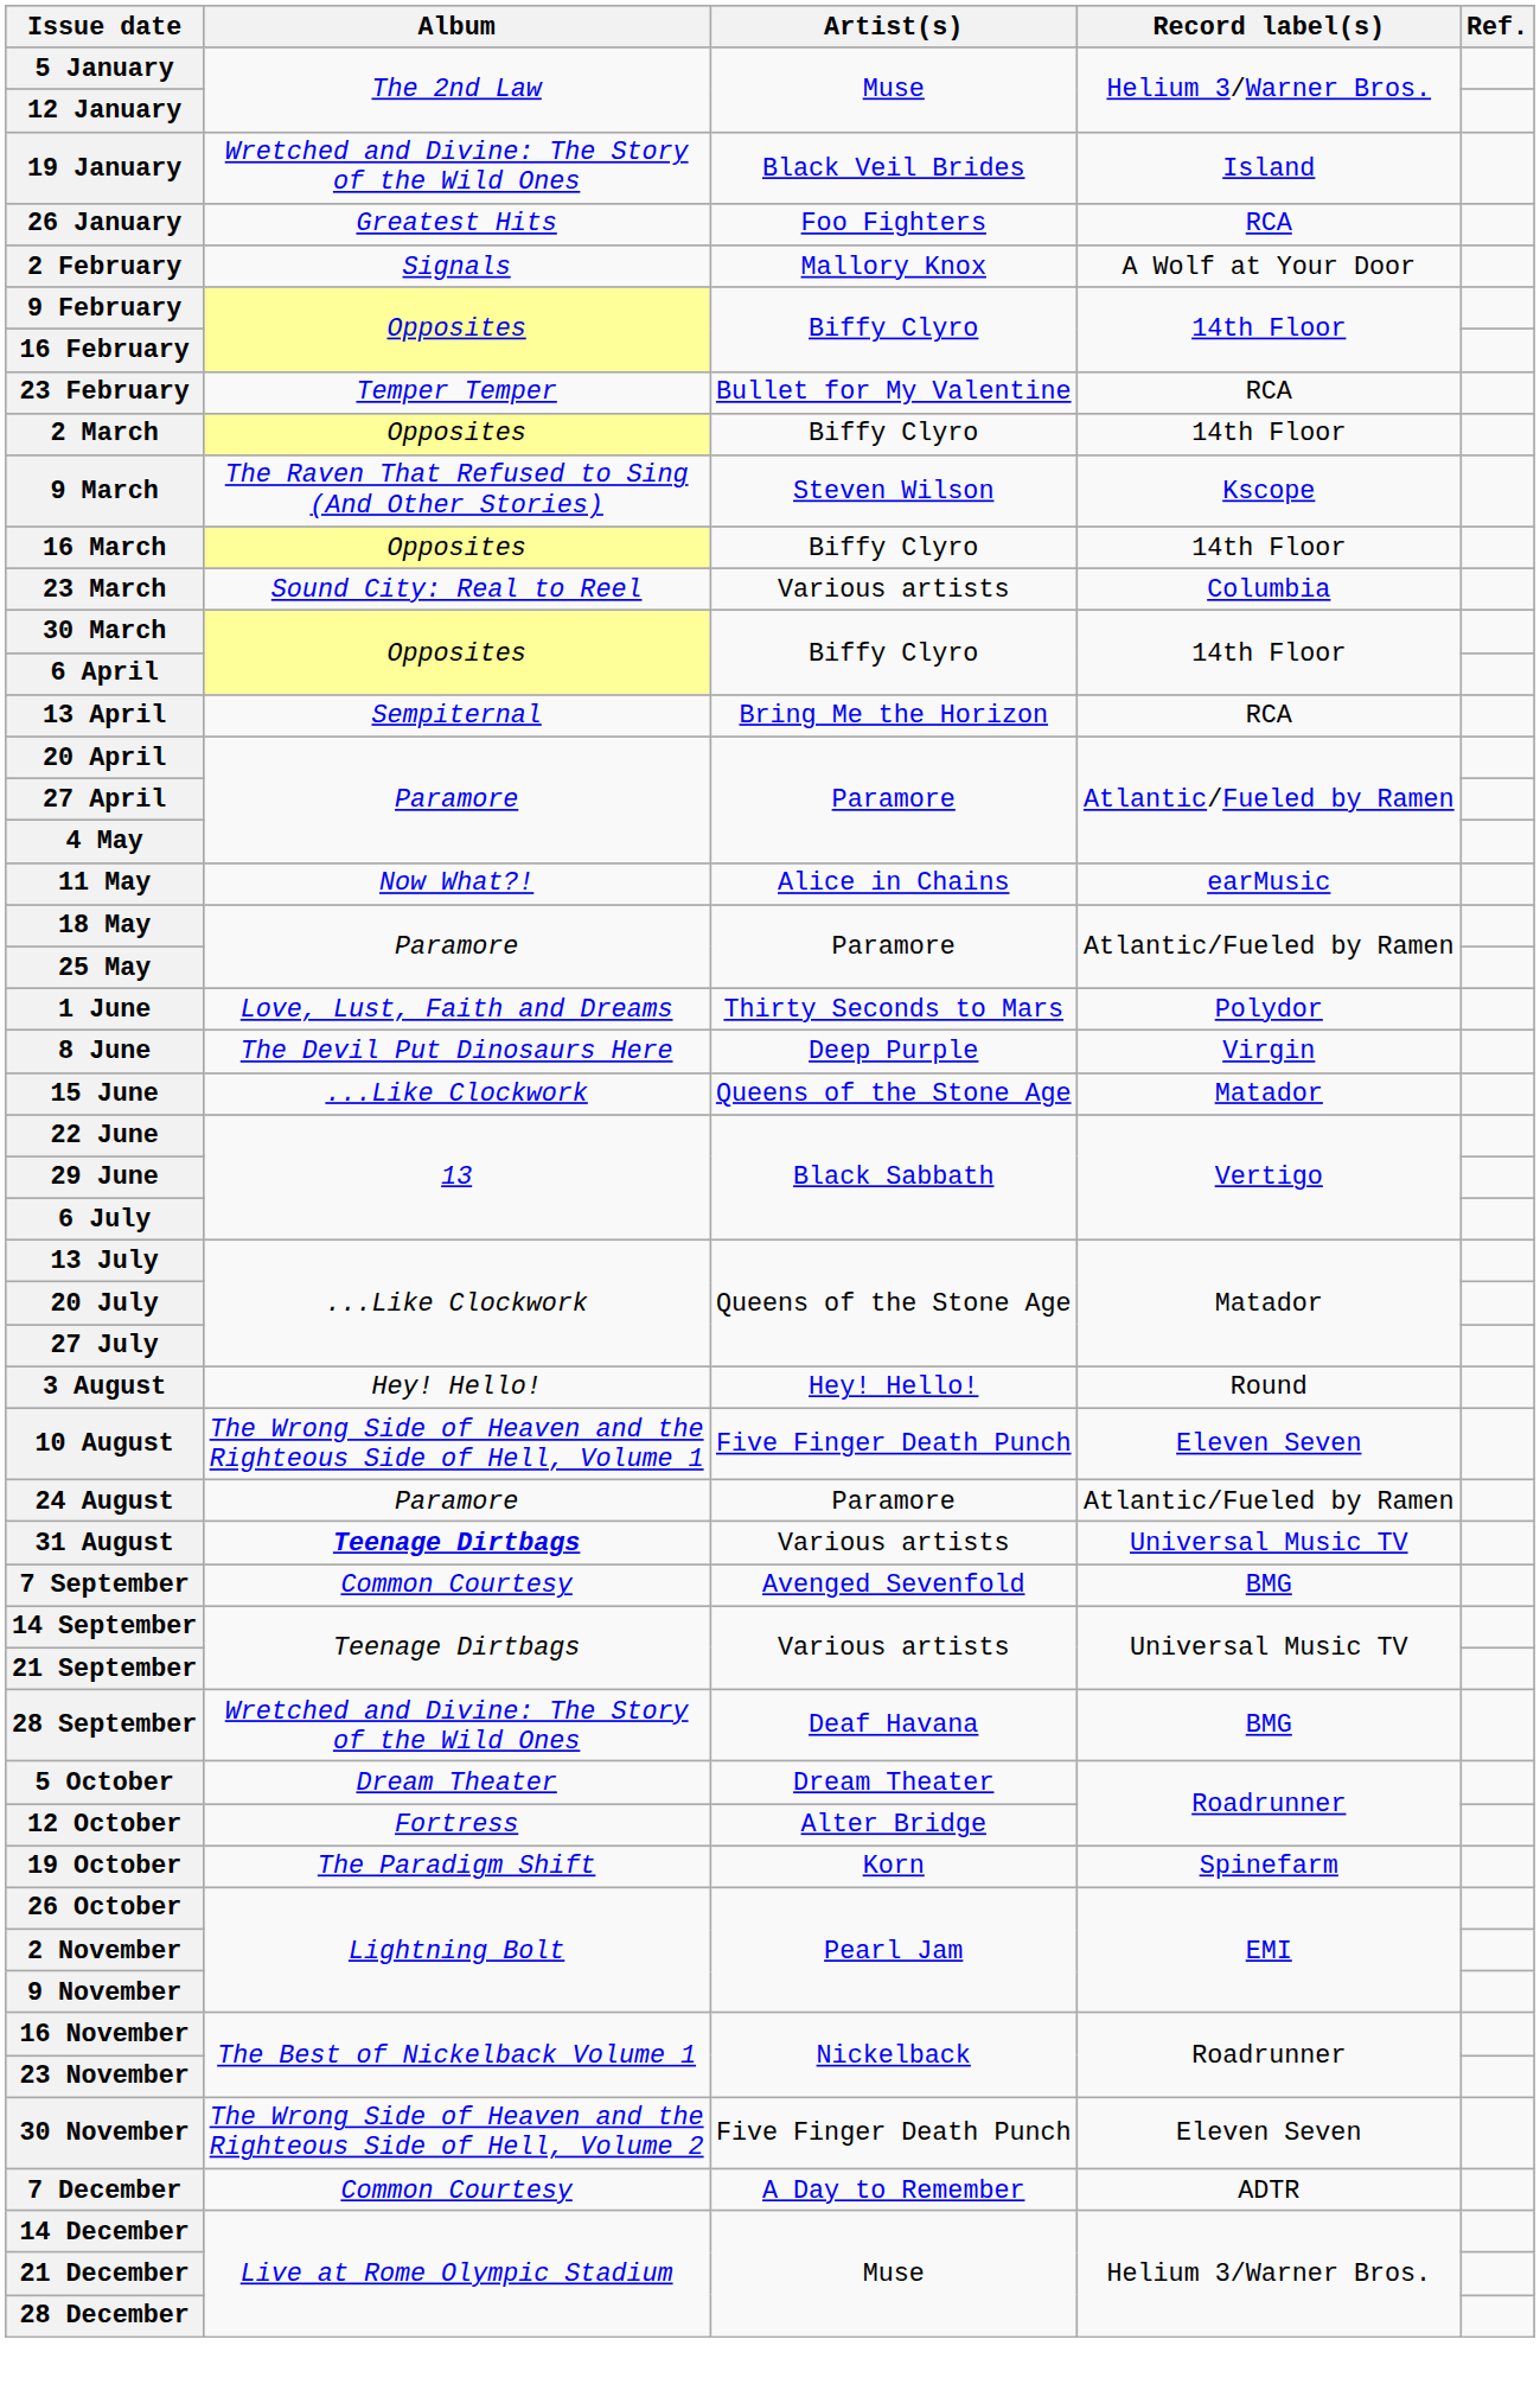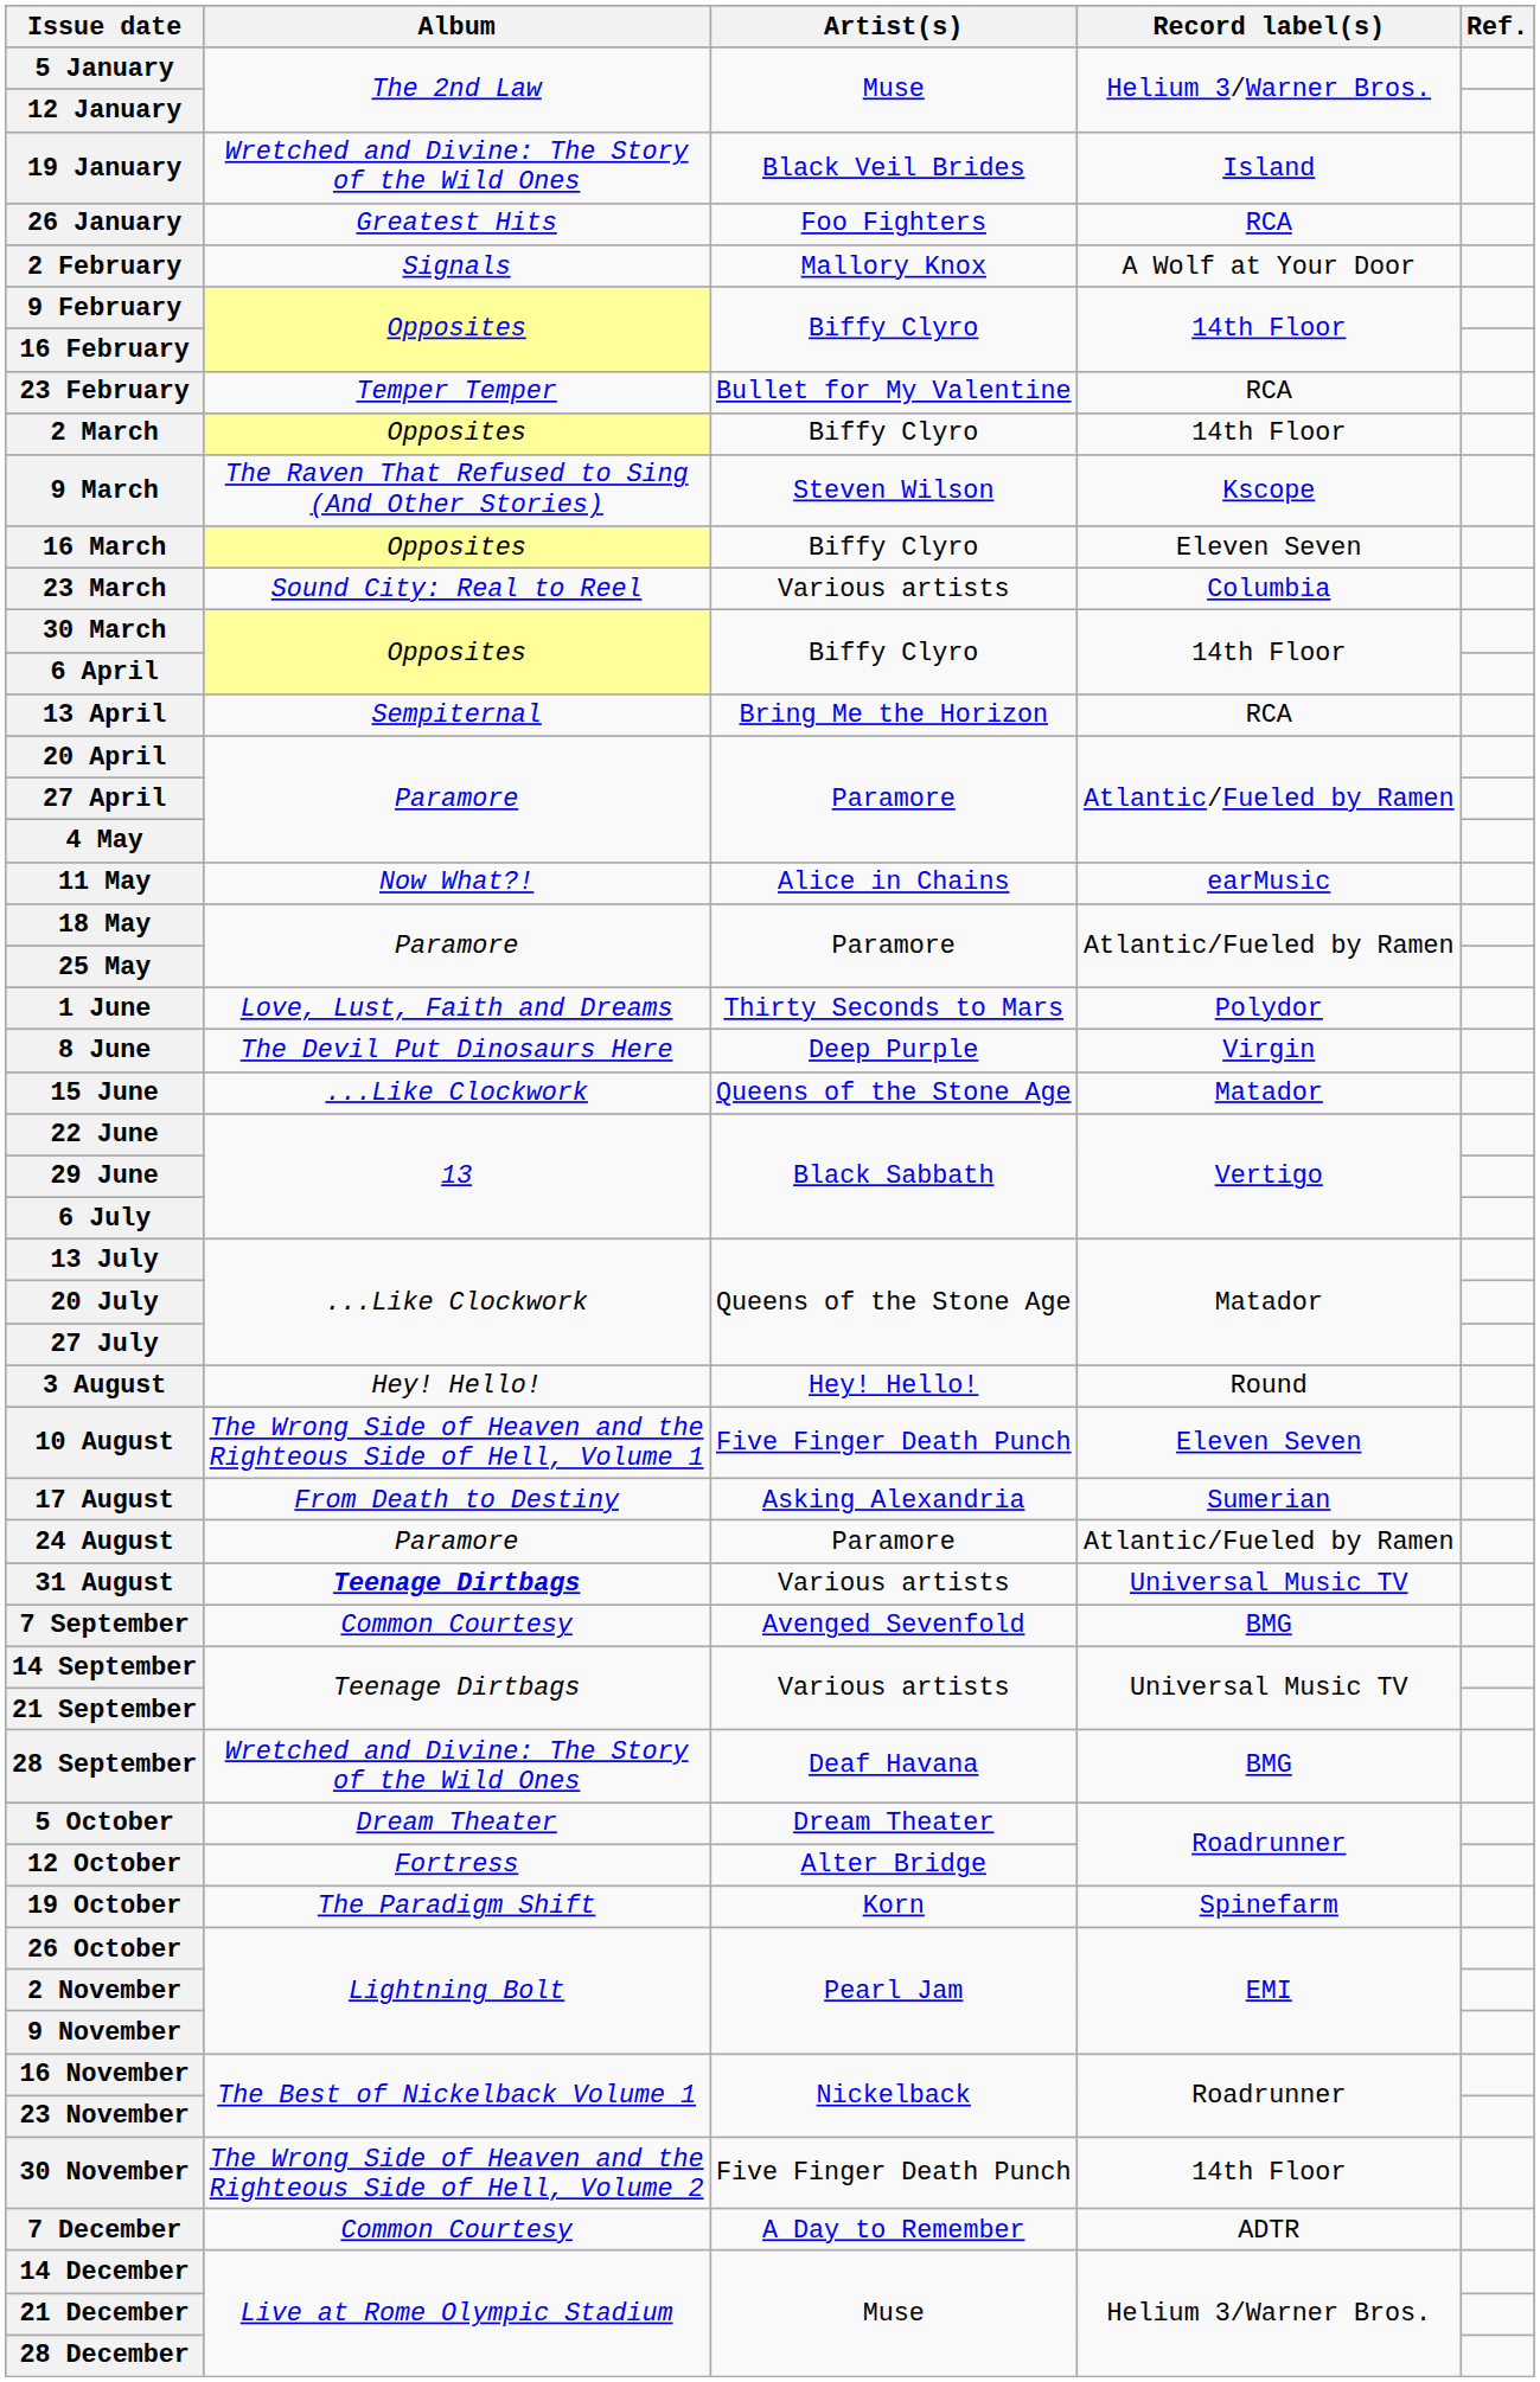16 March | Record label(s): 14th Floor -> Eleven Seven
+ row: 17 August | From Death to Destiny | Asking Alexandria | Sumerian
30 November | Record label(s): Eleven Seven -> 14th Floor
